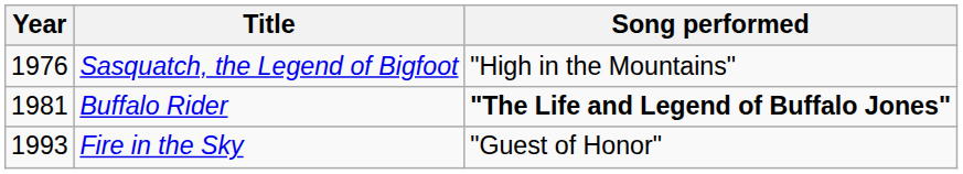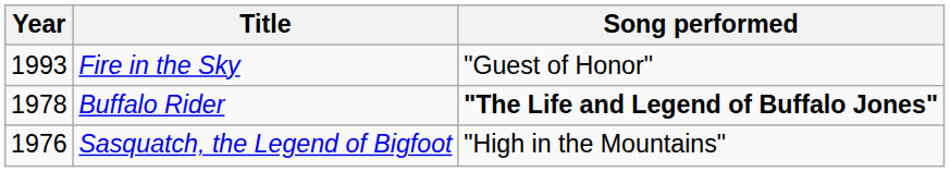rows swapped: Sasquatch, the Legend of Bigfoot <-> Fire in the Sky
Buffalo Rider | Year: 1981 -> 1978
